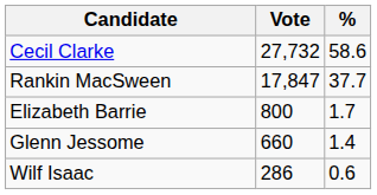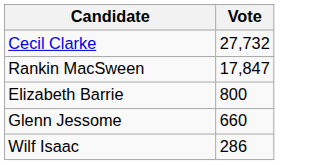- column: % | 58.6 | 37.7 | 1.7 | 1.4 | 0.6
